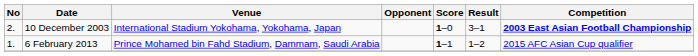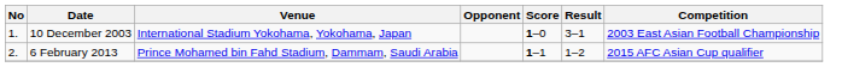10 December 2003 | No: 2. -> 1.
10 December 2003 | Competition: bold -> normal
6 February 2013 | No: 1. -> 2.
